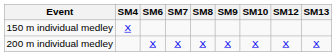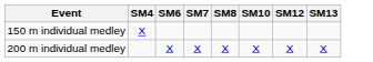- column: SM9 | X
